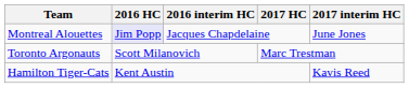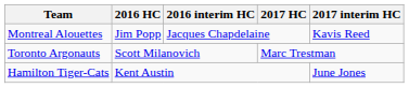Montreal Alouettes | 2016 HC: lavender background -> no background
Montreal Alouettes | 2017 interim HC: June Jones -> Kavis Reed
Hamilton Tiger-Cats | 2017 interim HC: Kavis Reed -> June Jones
